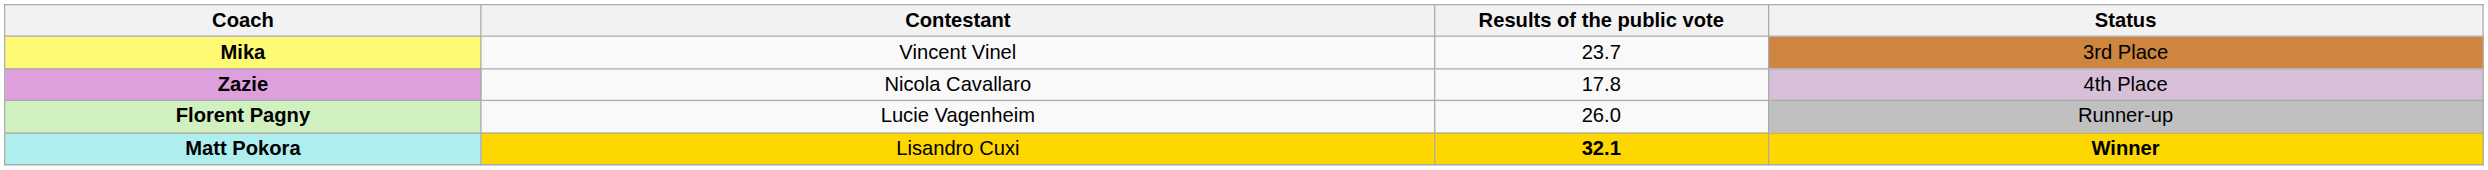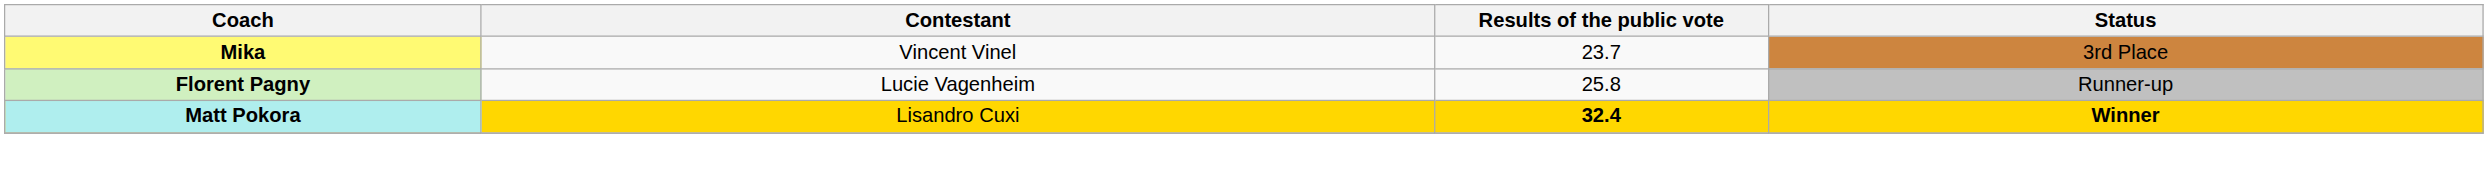- row: Zazie | Nicola Cavallaro | 17.8 | 4th Place
Florent Pagny | Results of the public vote: 26.0 -> 25.8
Matt Pokora | Results of the public vote: 32.1 -> 32.4
